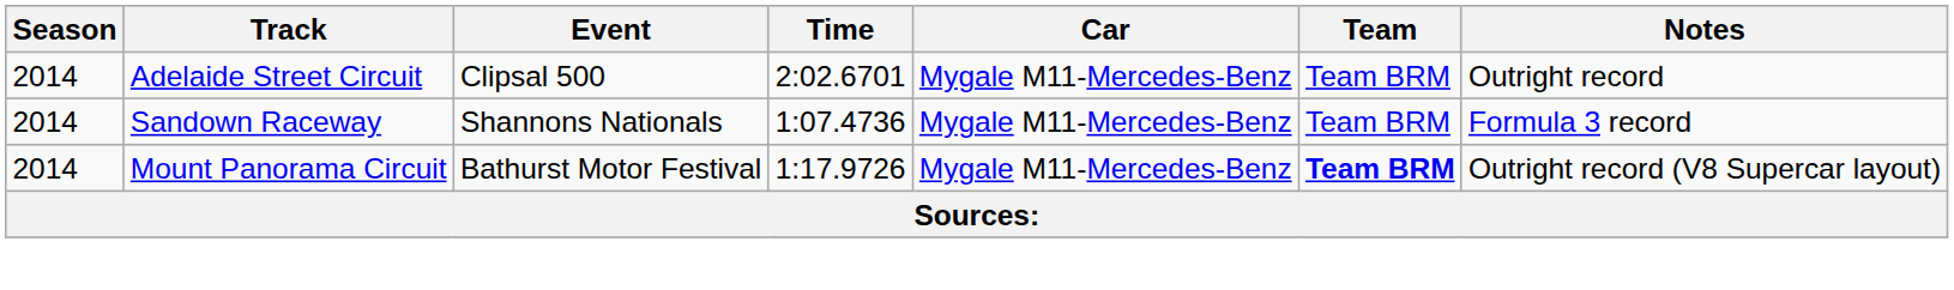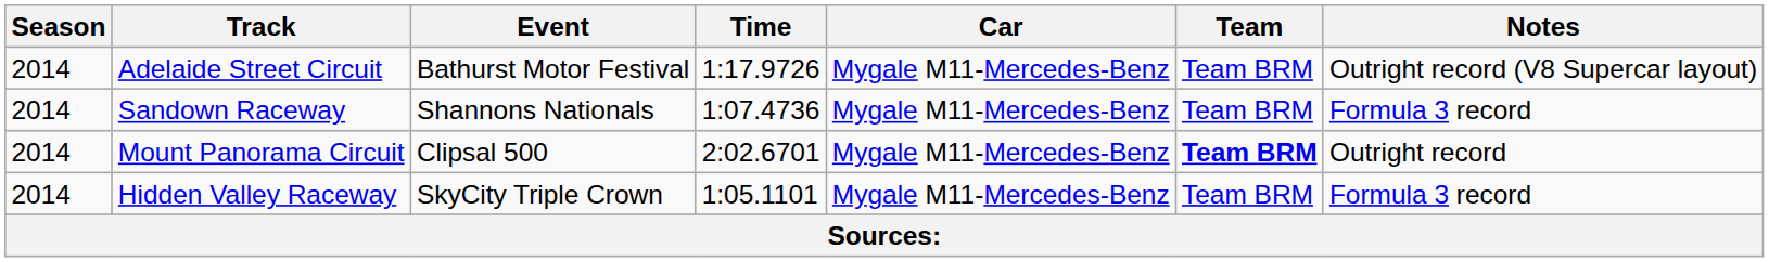Adelaide Street Circuit | Event: Clipsal 500 -> Bathurst Motor Festival
Adelaide Street Circuit | Time: 2:02.6701 -> 1:17.9726
Adelaide Street Circuit | Notes: Outright record -> Outright record (V8 Supercar layout)
Mount Panorama Circuit | Event: Bathurst Motor Festival -> Clipsal 500
Mount Panorama Circuit | Time: 1:17.9726 -> 2:02.6701
Mount Panorama Circuit | Notes: Outright record (V8 Supercar layout) -> Outright record
+ row: 2014 | Hidden Valley Raceway | SkyCity Triple Crown | 1:05.1101 | Mygale M11-Mercedes-Benz | Team BRM | Formula 3 record
